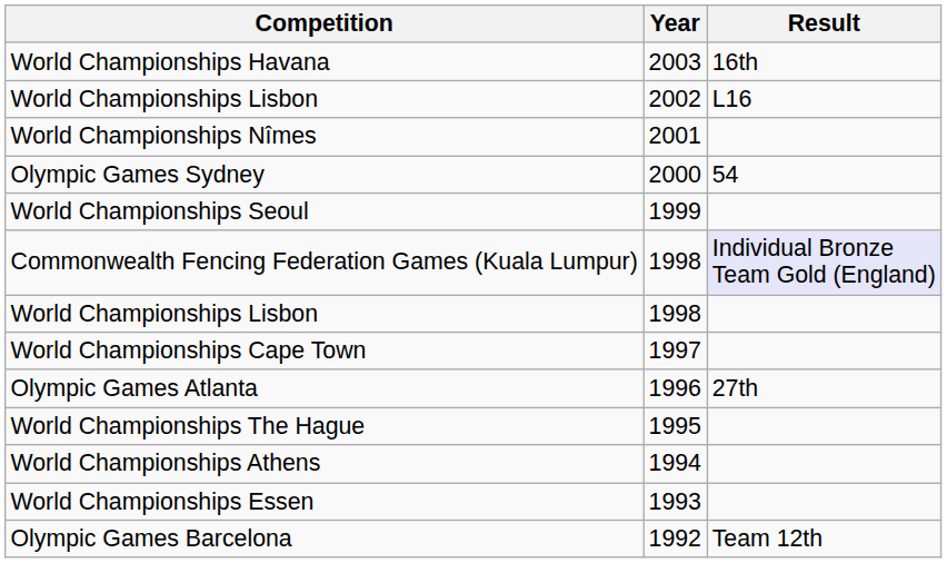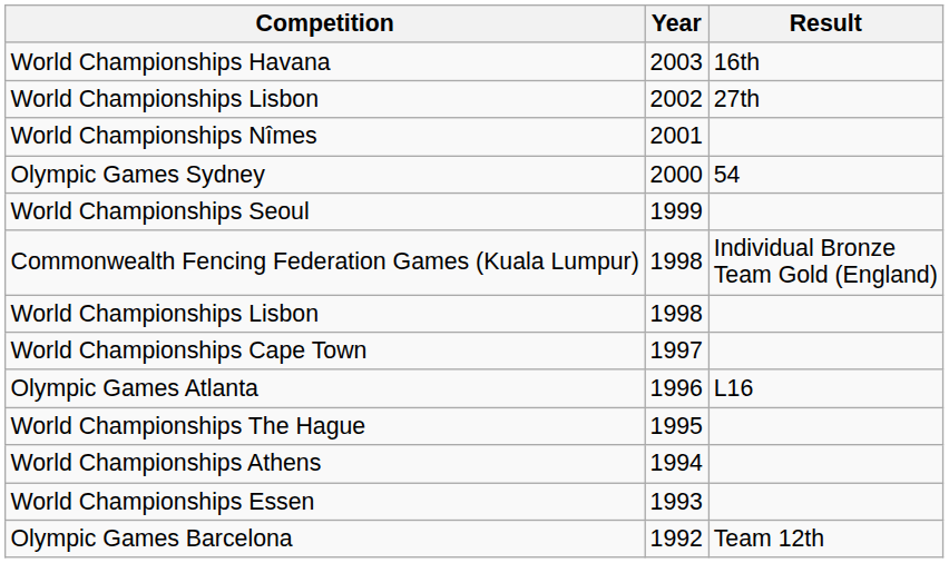World Championships Lisbon / 2002 | Result: L16 -> 27th
Commonwealth Fencing Federation Games (Kuala Lumpur) | Result: lavender background -> no background
Olympic Games Atlanta | Result: 27th -> L16
